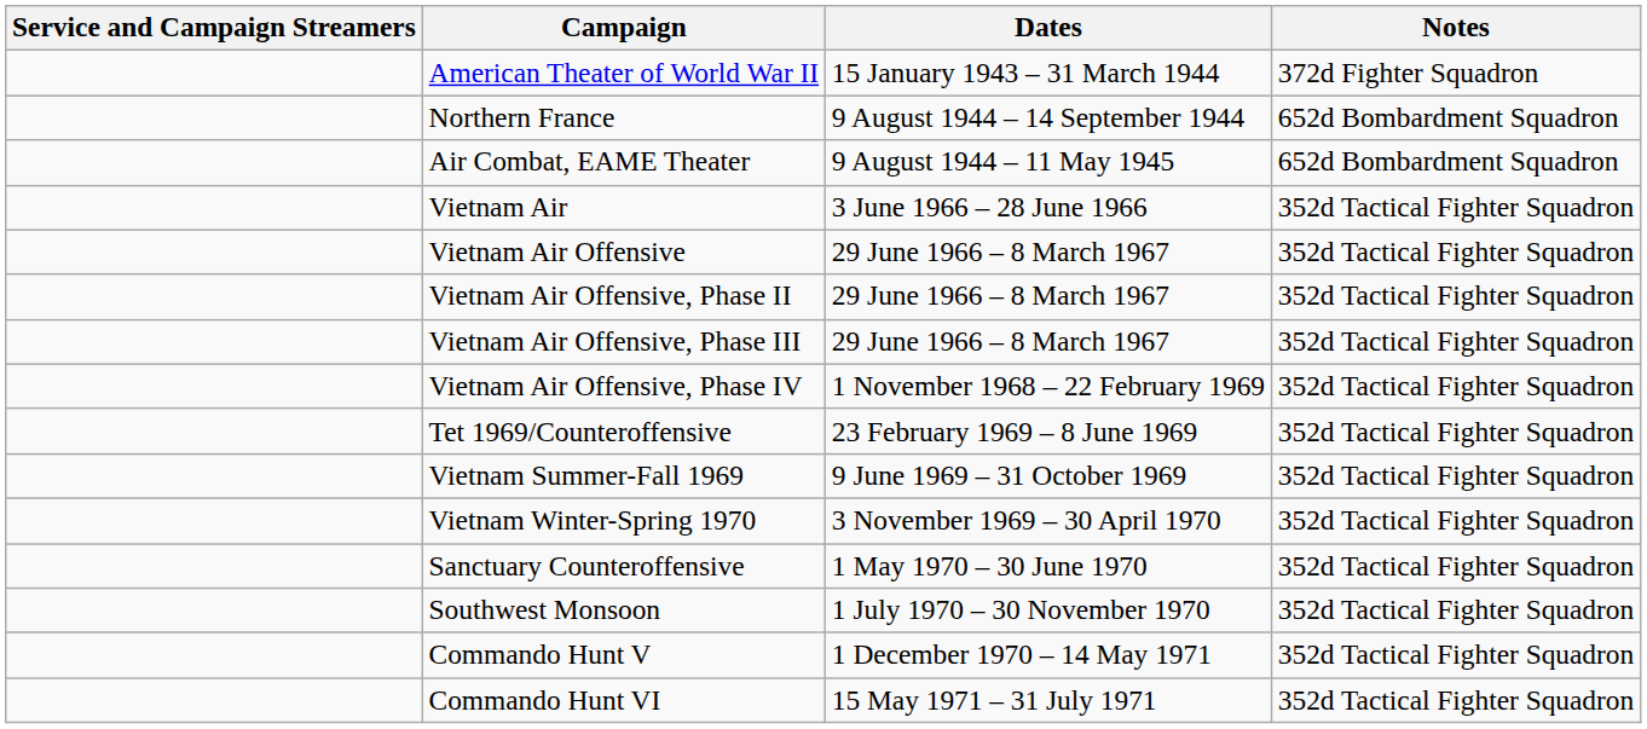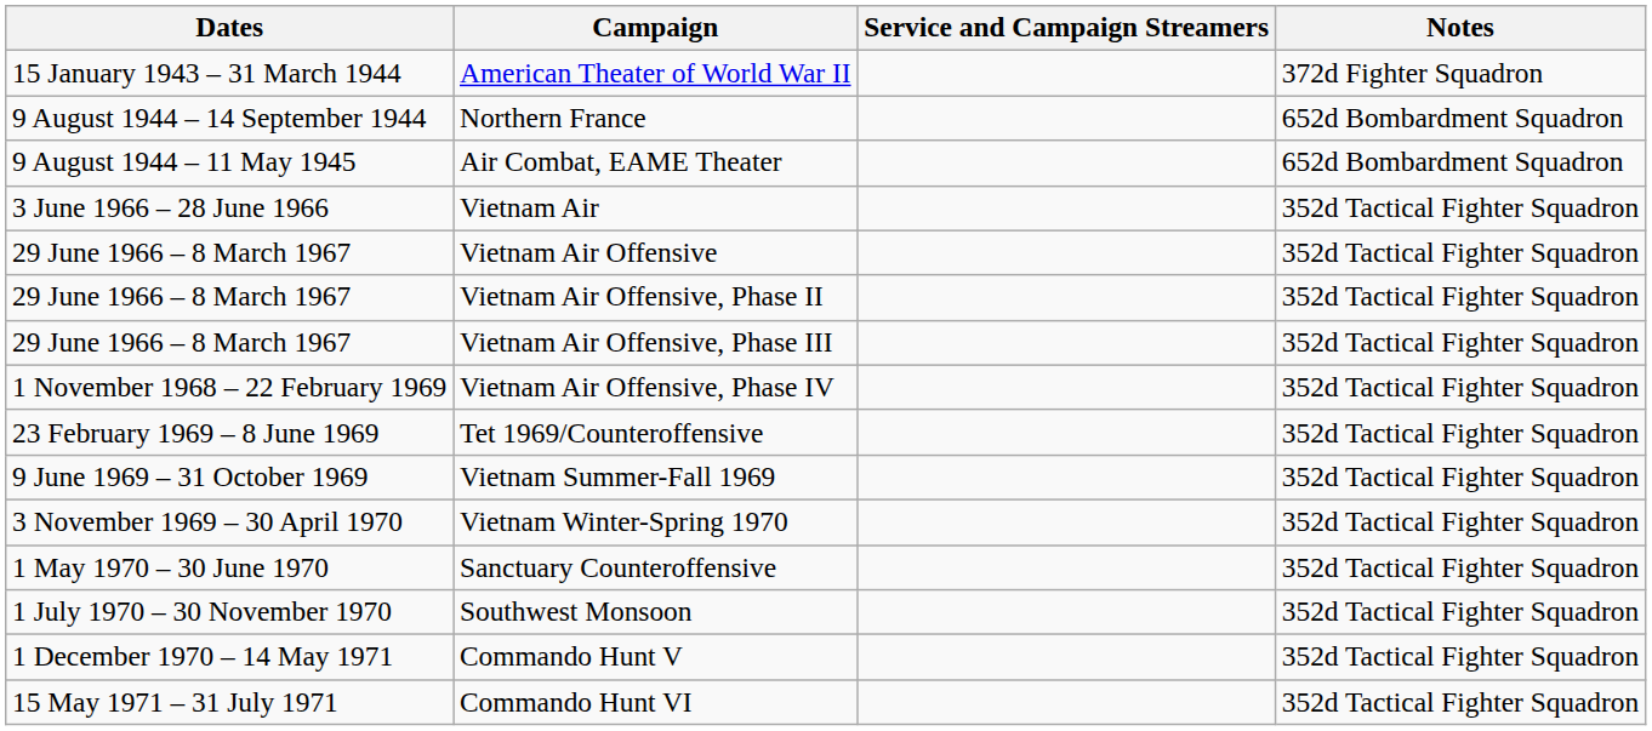columns swapped: Service and Campaign Streamers <-> Dates
